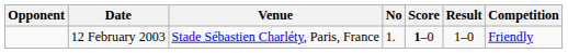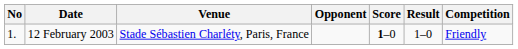columns swapped: No <-> Opponent
